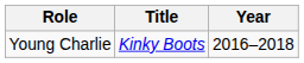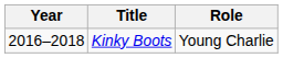columns swapped: Year <-> Role
